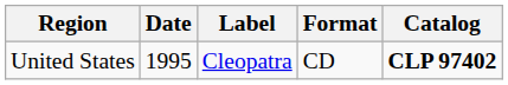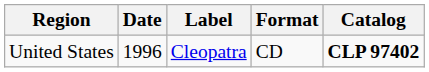United States | Date: 1995 -> 1996
